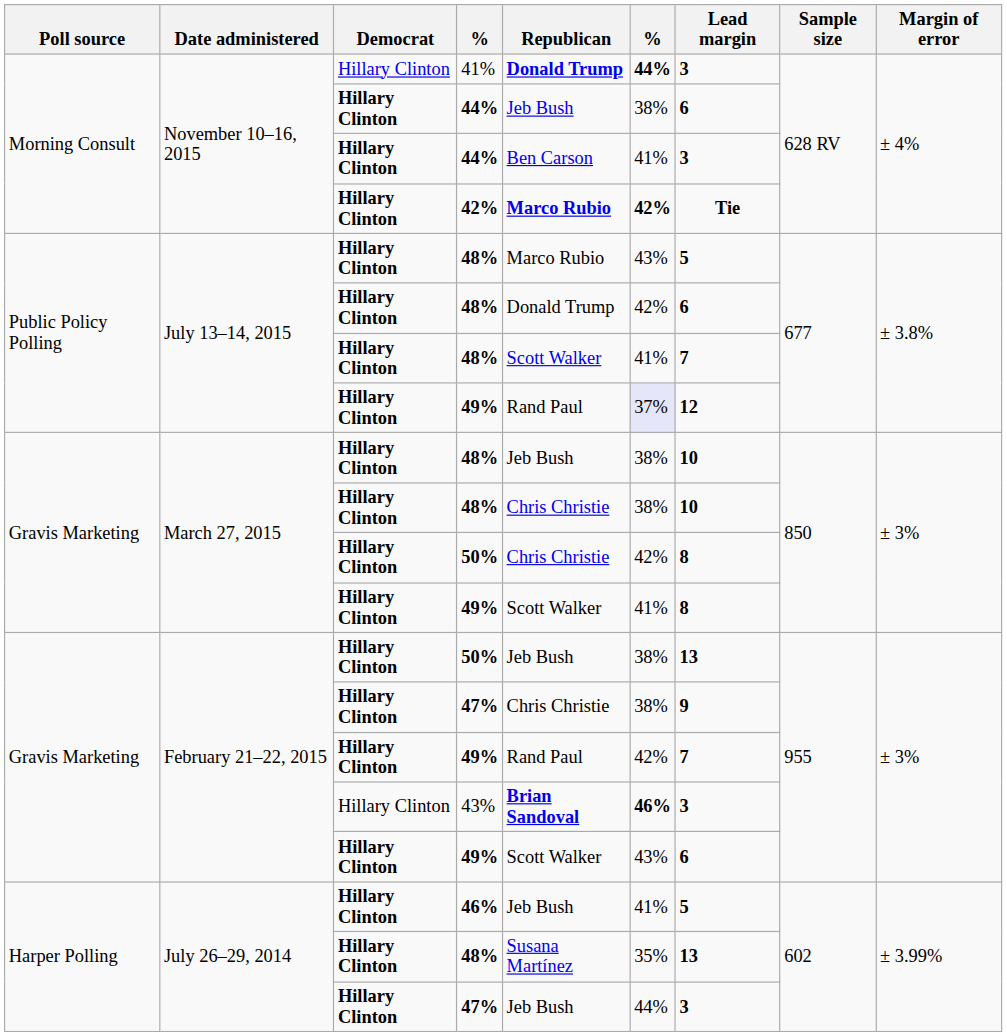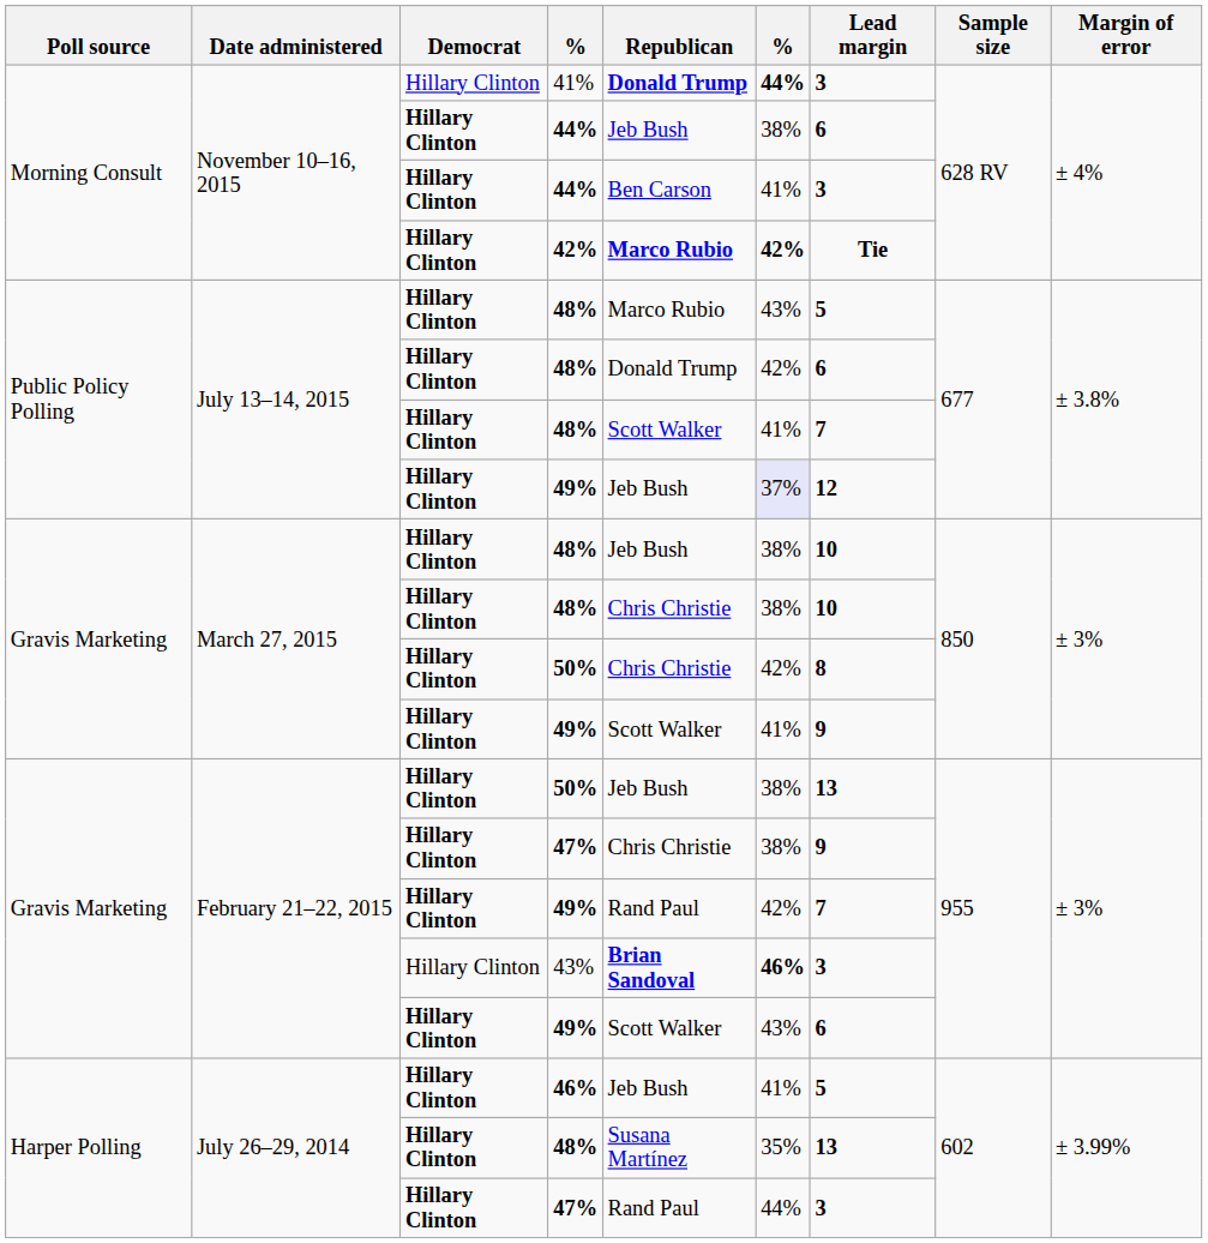July 13–14, 2015 / 49% | Republican: Rand Paul -> Jeb Bush
March 27, 2015 / 49% | Lead margin: 8 -> 9
July 26–29, 2014 / 47% | Republican: Jeb Bush -> Rand Paul
